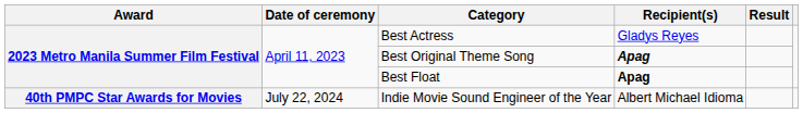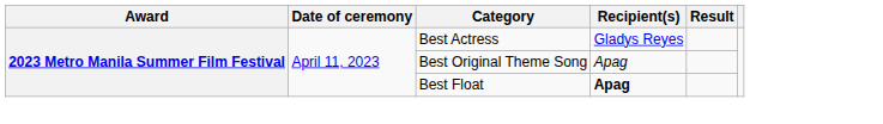Best Original Theme Song | Recipient(s): bold -> normal
- row: 40th PMPC Star Awards for Movies | July 22, 2024 | Indie Movie Sound Engineer of the Year | Albert Michael Idioma
